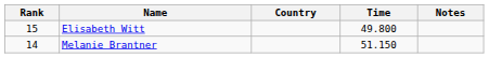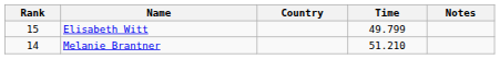Elisabeth Witt | Time: 49.800 -> 49.799
Melanie Brantner | Time: 51.150 -> 51.210
